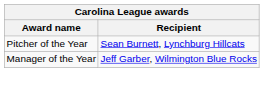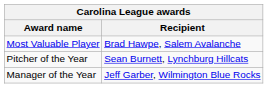+ row: Most Valuable Player | Brad Hawpe, Salem Avalanche
